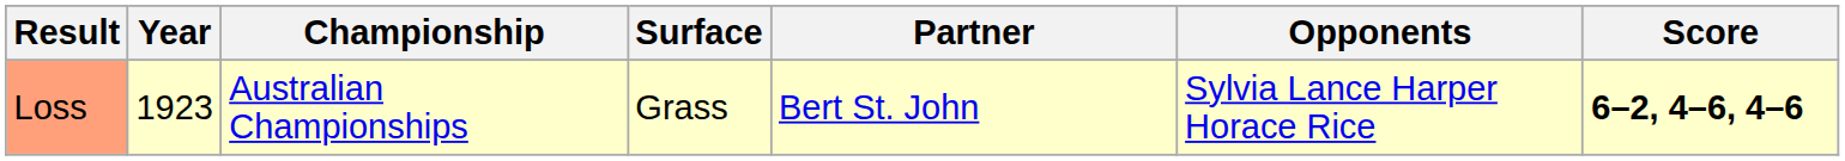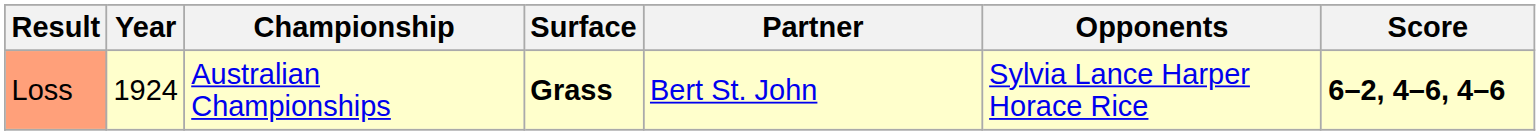Loss | Year: 1923 -> 1924
Loss | Surface: normal -> bold
